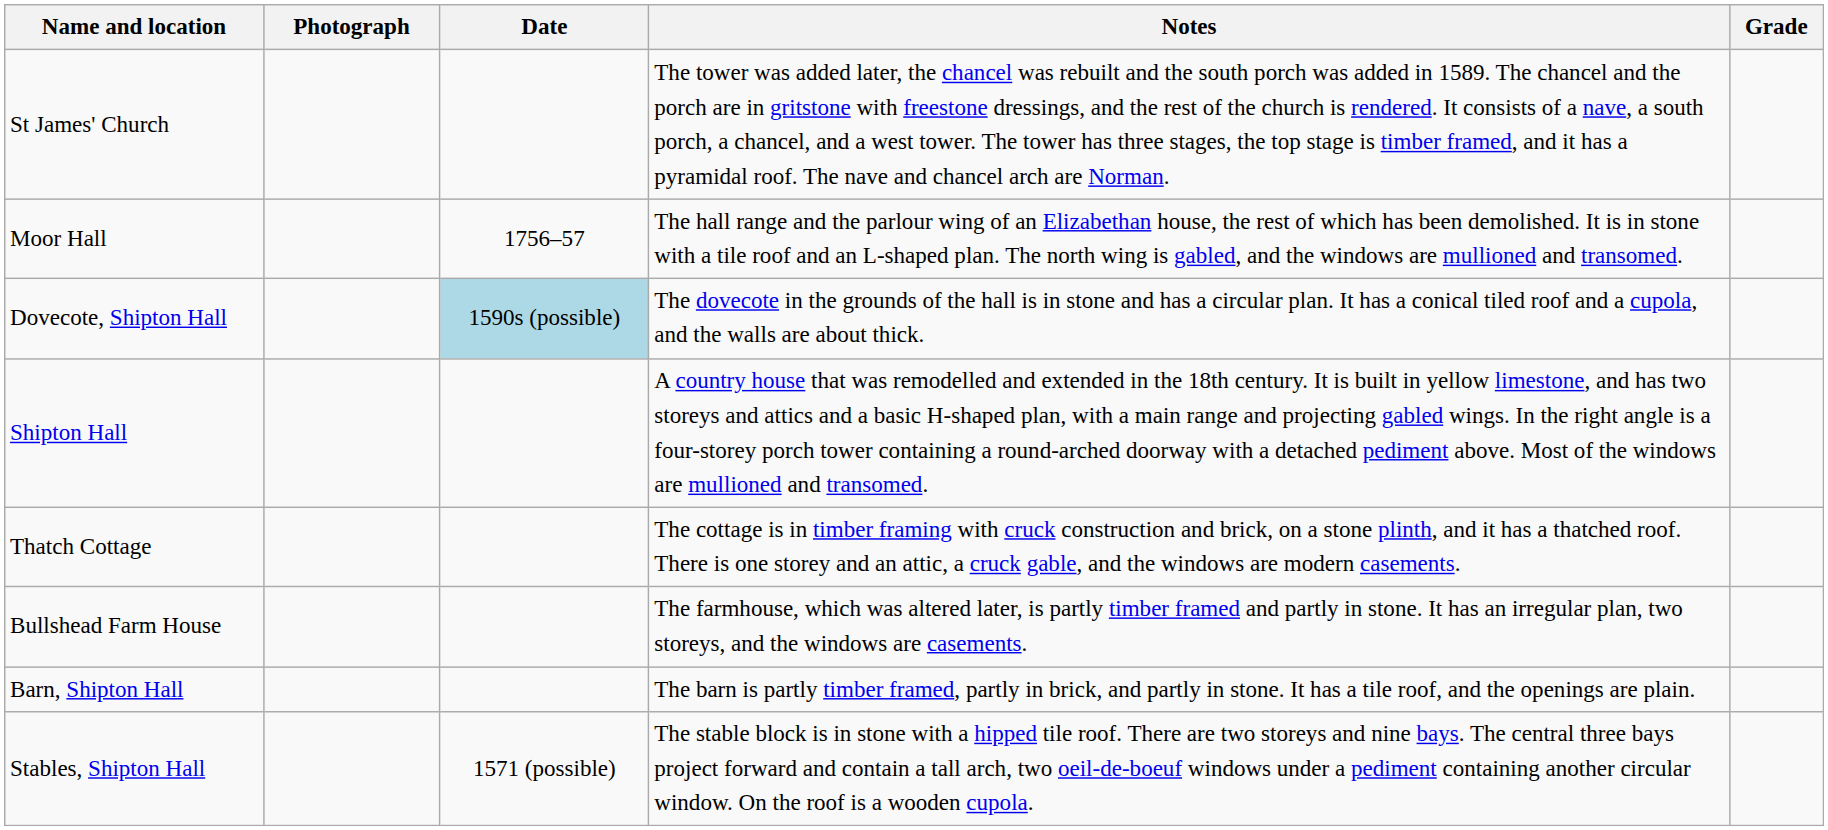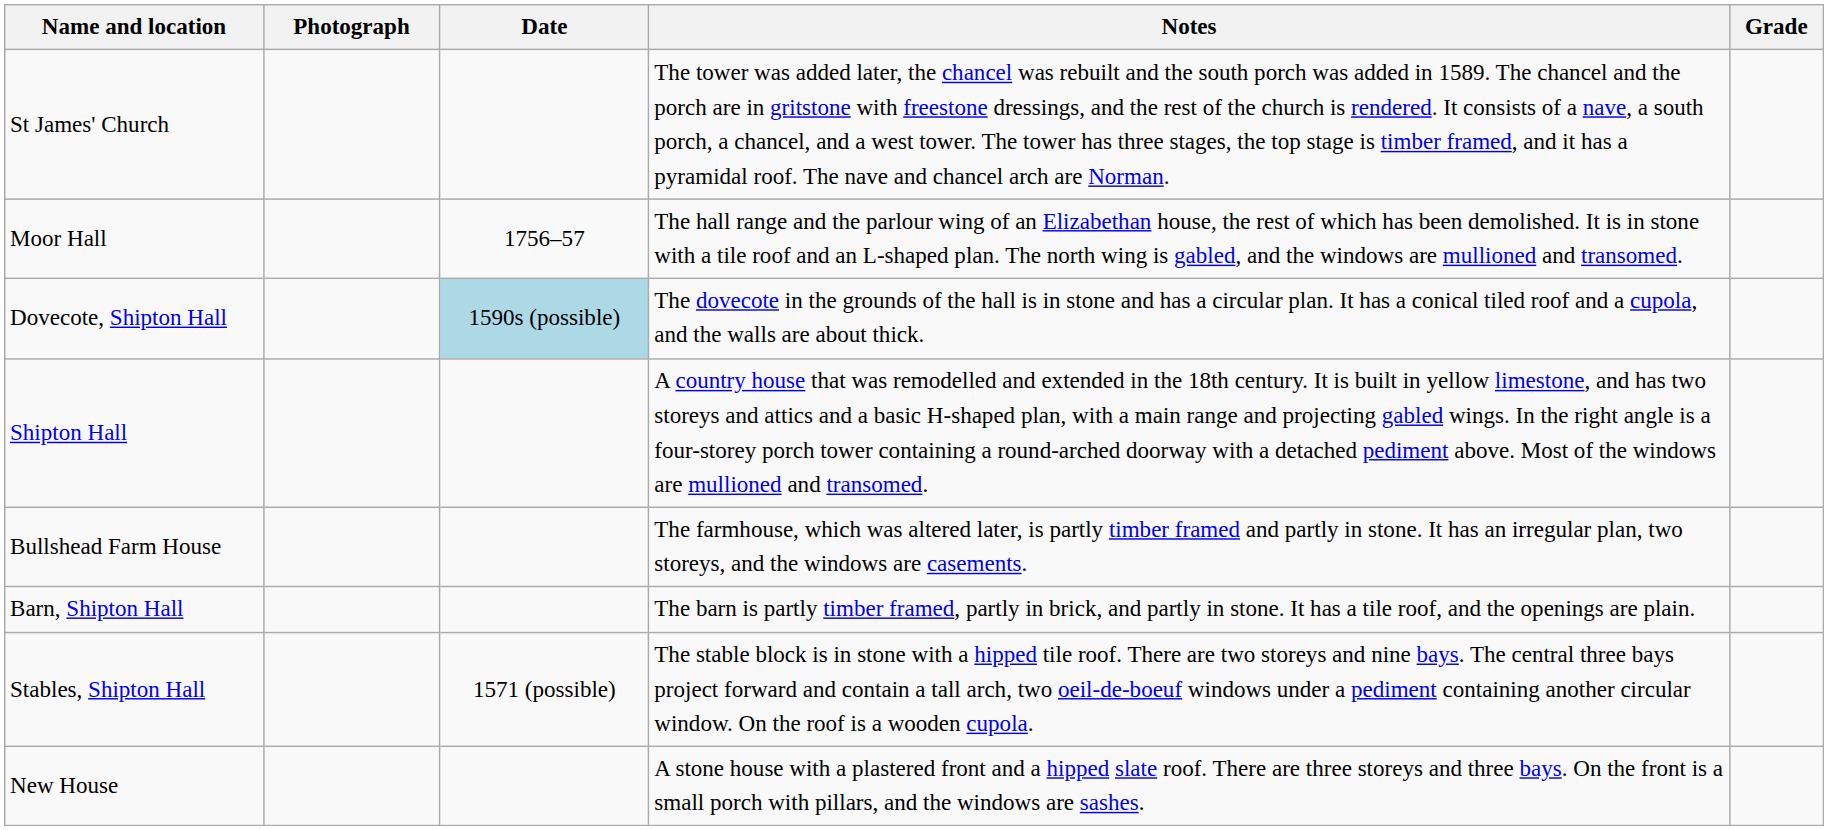- row: Thatch Cottage | The cottage is in timber framing with cruck construction and brick, on a stone plinth, and it has a thatched roof. There is one storey and an attic, a cruck gable, and the windows are modern casements.
+ row: New House | A stone house with a plastered front and a hipped slate roof. There are three storeys and three bays. On the front is a small porch with pillars, and the windows are sashes.
